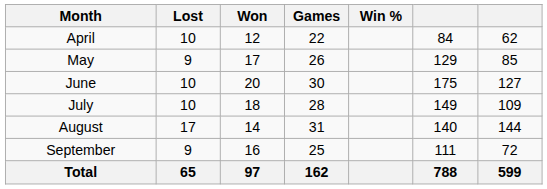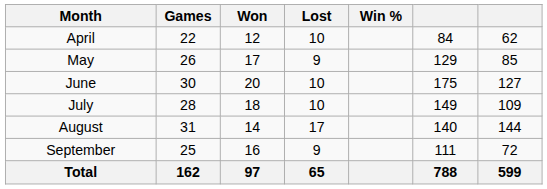columns swapped: Games <-> Lost
